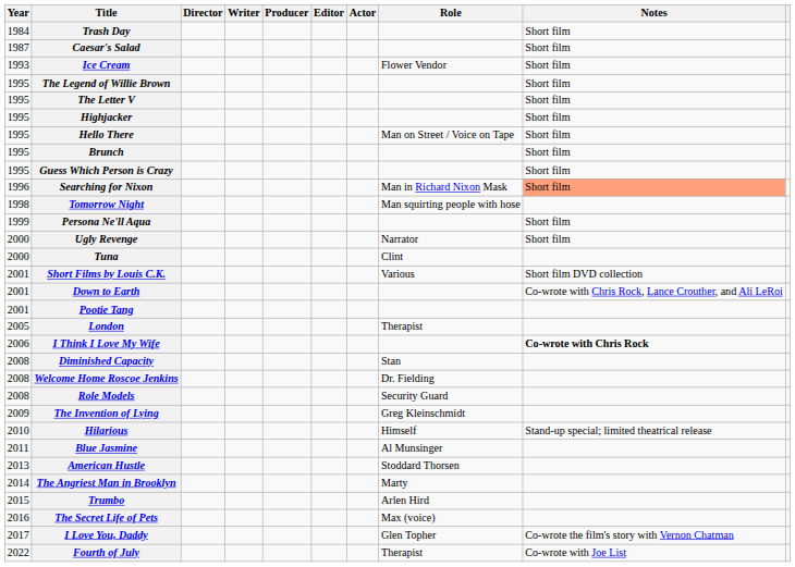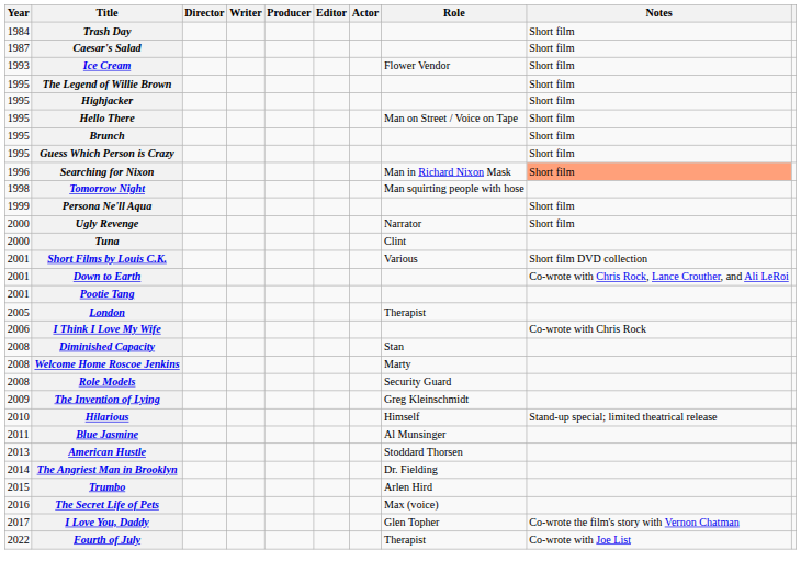- row: 1995 | The Letter V | Short film
I Think I Love My Wife | Notes: bold -> normal
Welcome Home Roscoe Jenkins | Role: Dr. Fielding -> Marty
The Angriest Man in Brooklyn | Role: Marty -> Dr. Fielding
